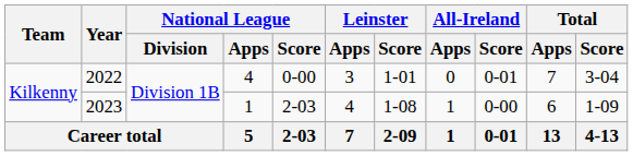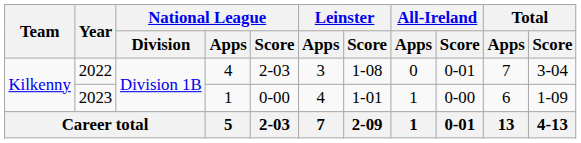2022 | National League / Score: 0-00 -> 2-03
2022 | Leinster / Score: 1-01 -> 1-08
2023 | National League / Score: 2-03 -> 0-00
2023 | Leinster / Score: 1-08 -> 1-01
